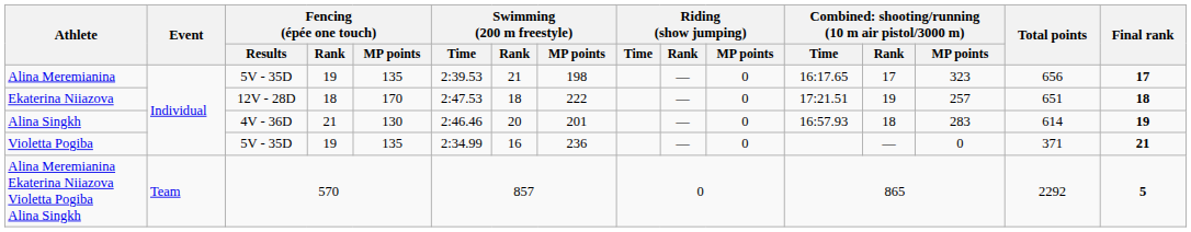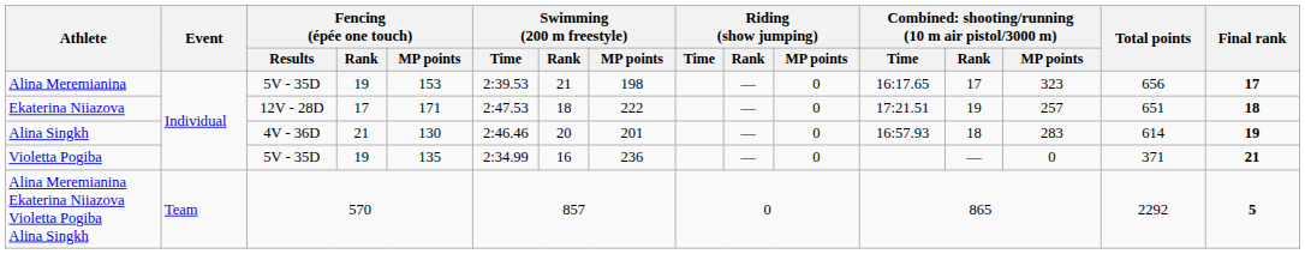Alina Meremianina | Fencing (épée one touch) / MP points: 135 -> 153
Ekaterina Niiazova | Fencing (épée one touch) / Rank: 18 -> 17
Ekaterina Niiazova | Fencing (épée one touch) / MP points: 170 -> 171
